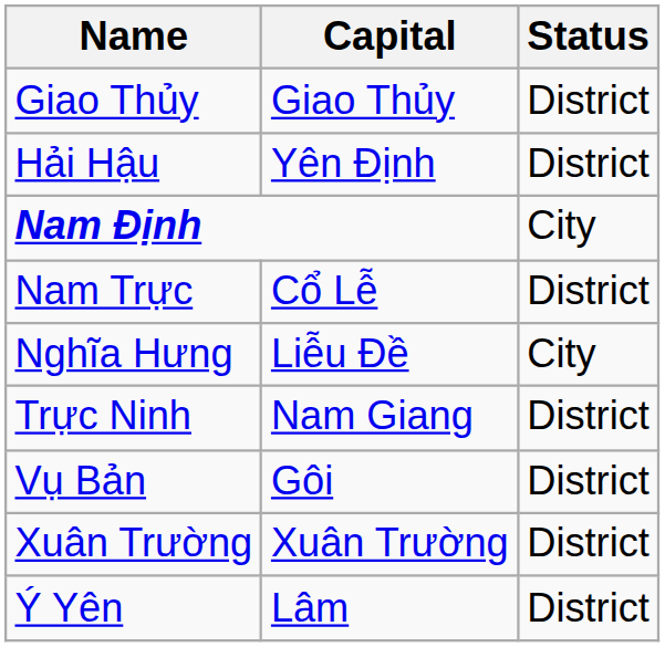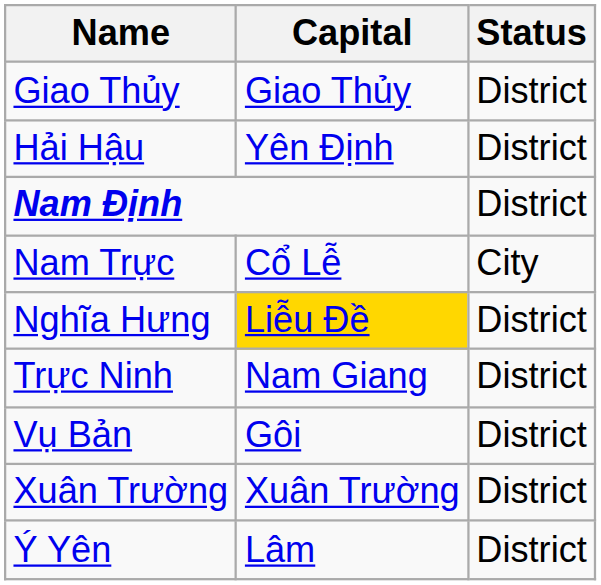Nam Định | Status: City -> District
Nam Trực | Status: District -> City
Nghĩa Hưng | Capital: no background -> gold background
Nghĩa Hưng | Status: City -> District
